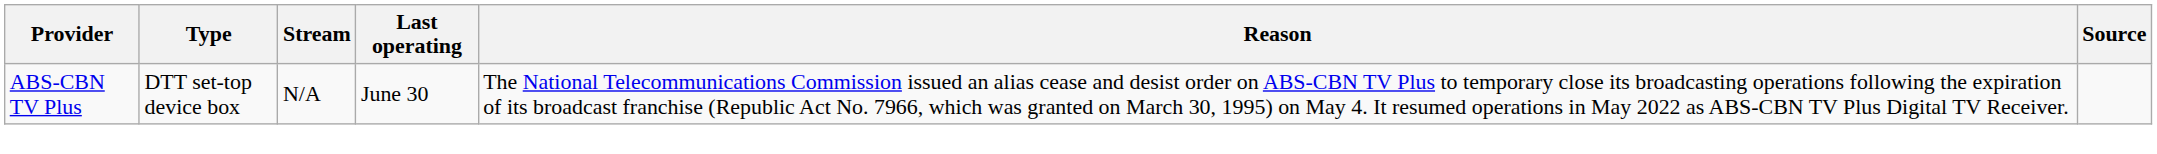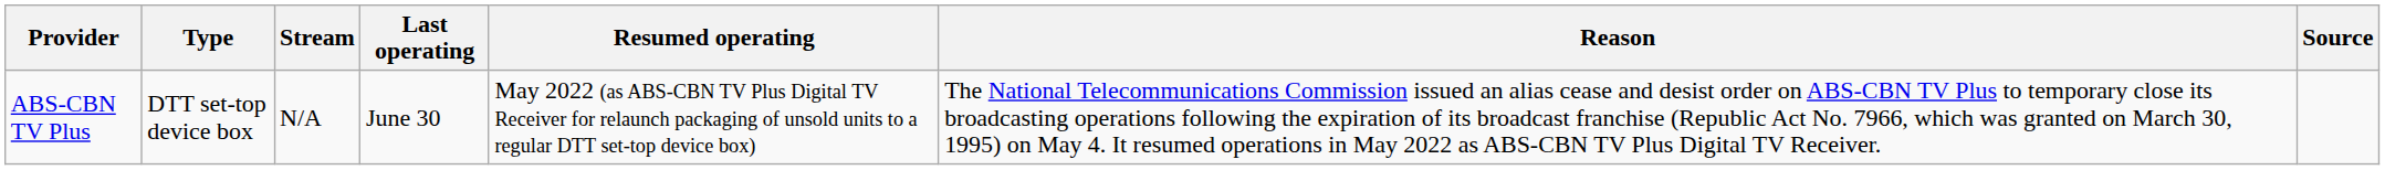+ column: Resumed operating | May 2022 (as ABS-CBN TV Plus Digital TV Receiver for relaunch packaging of unsold units to a regular DTT set-top device box)
